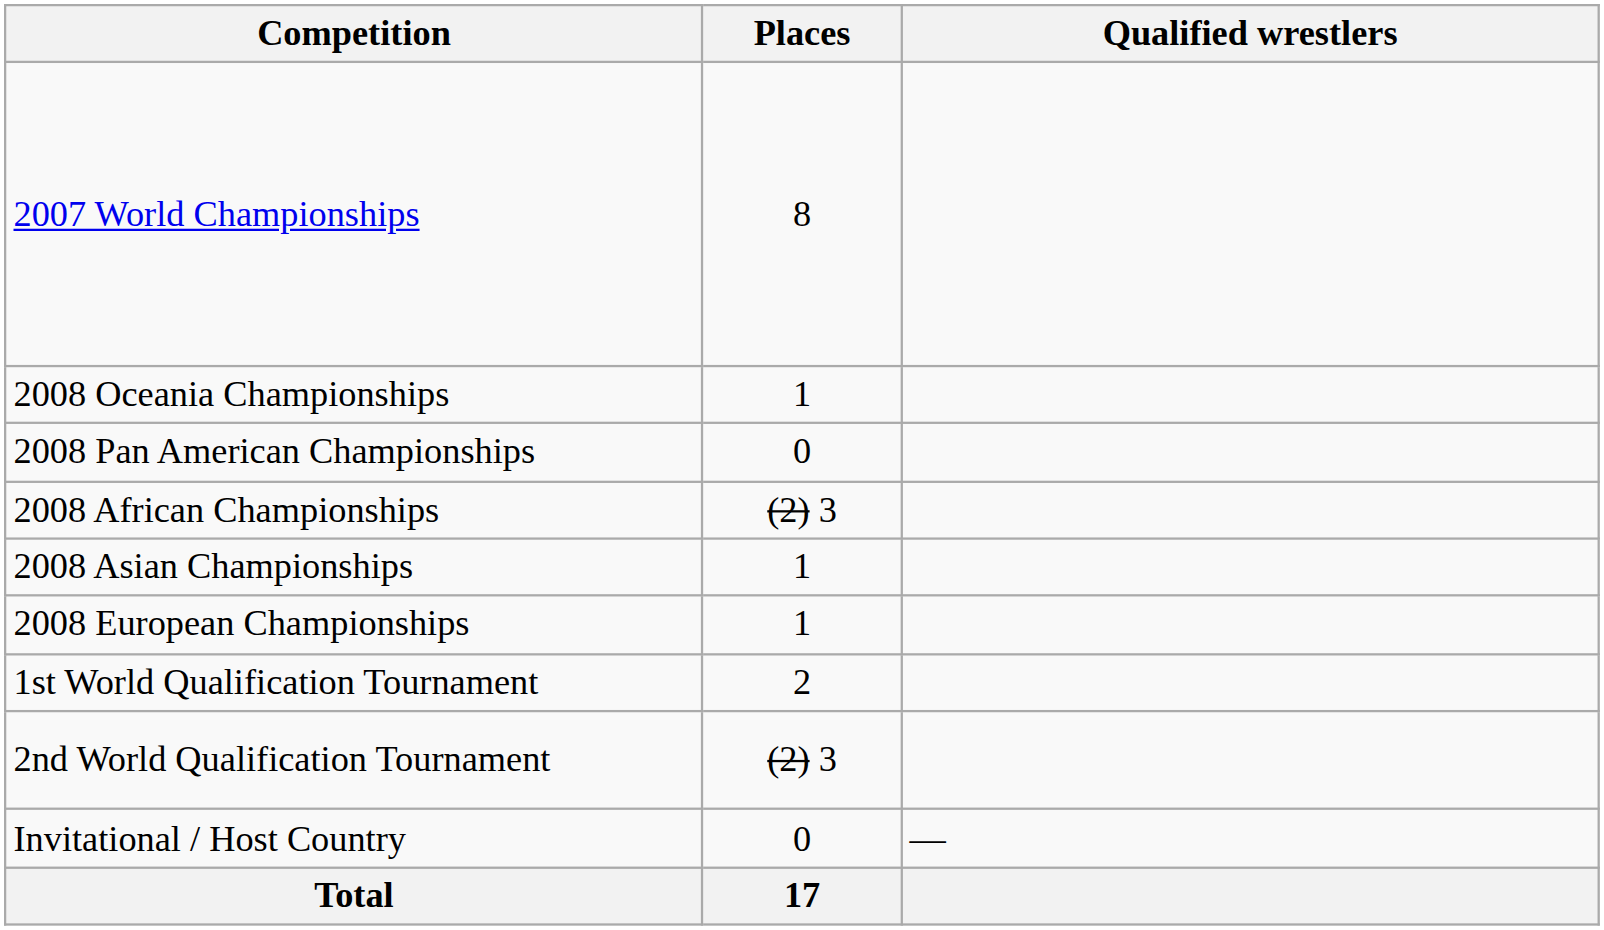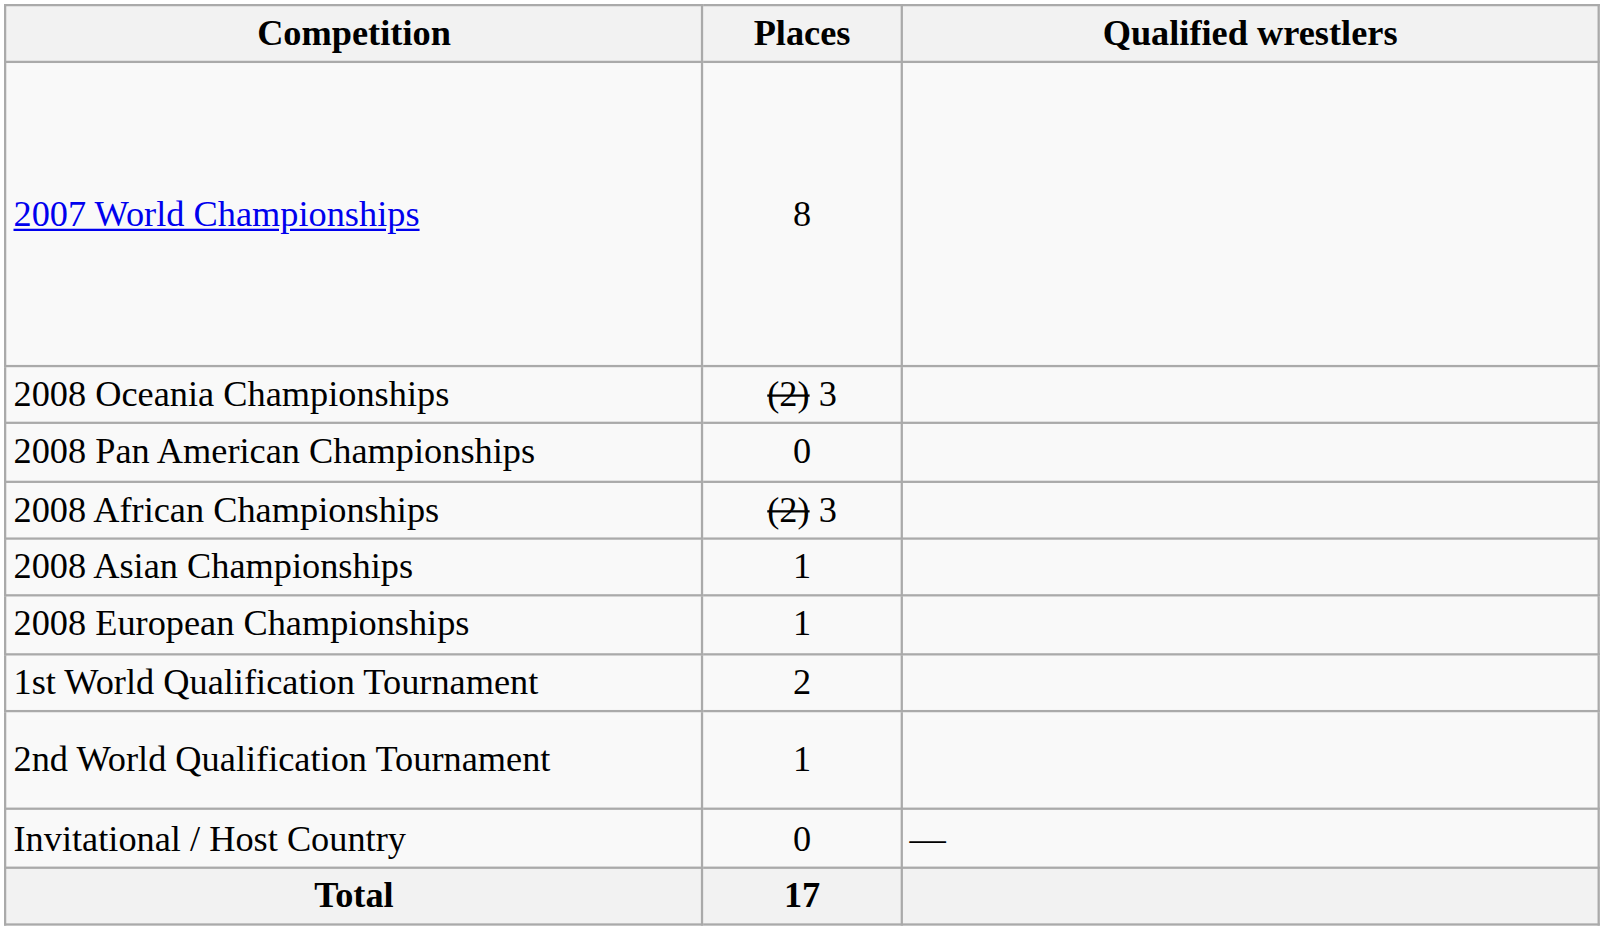2008 Oceania Championships | Places: 1 -> (2) 3
2nd World Qualification Tournament | Places: (2) 3 -> 1
